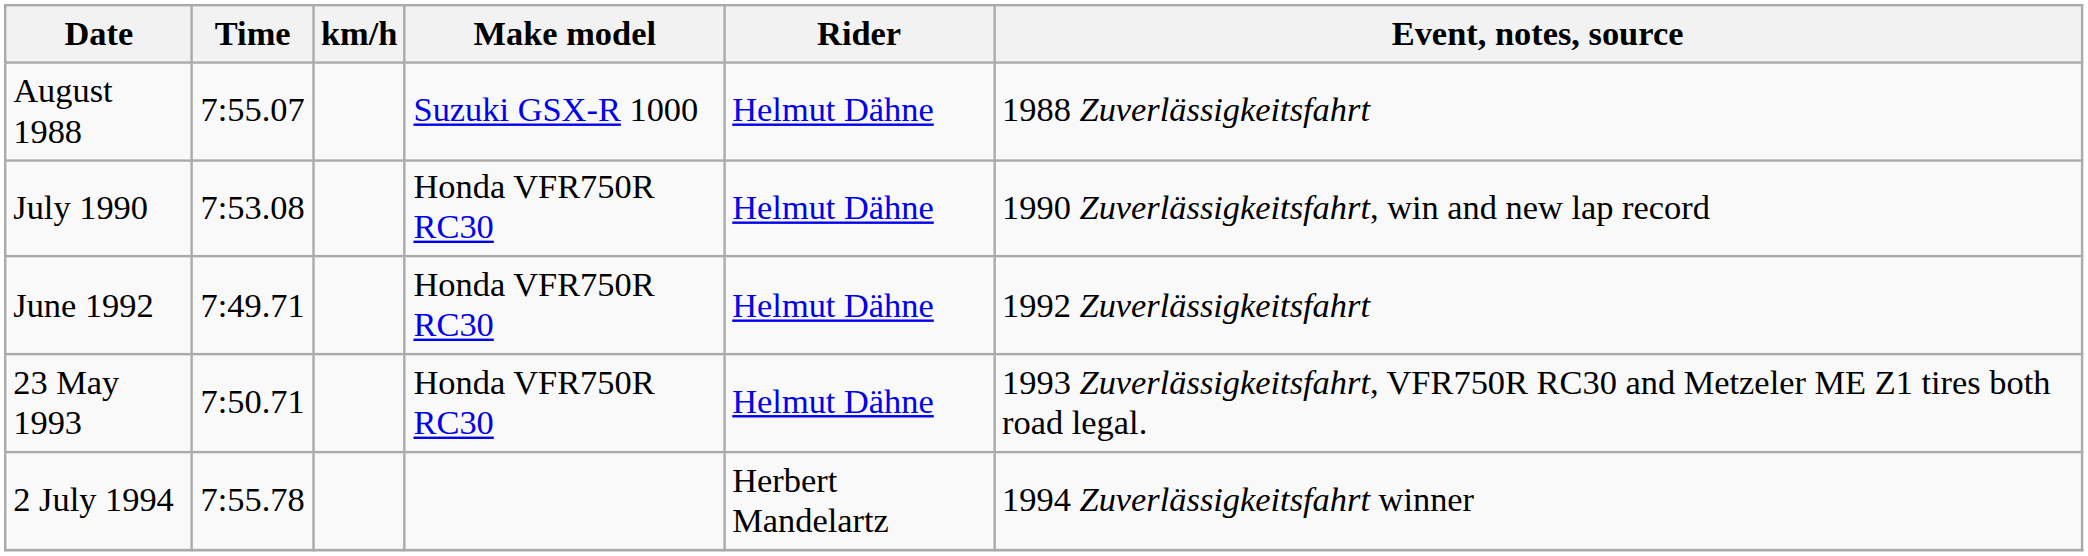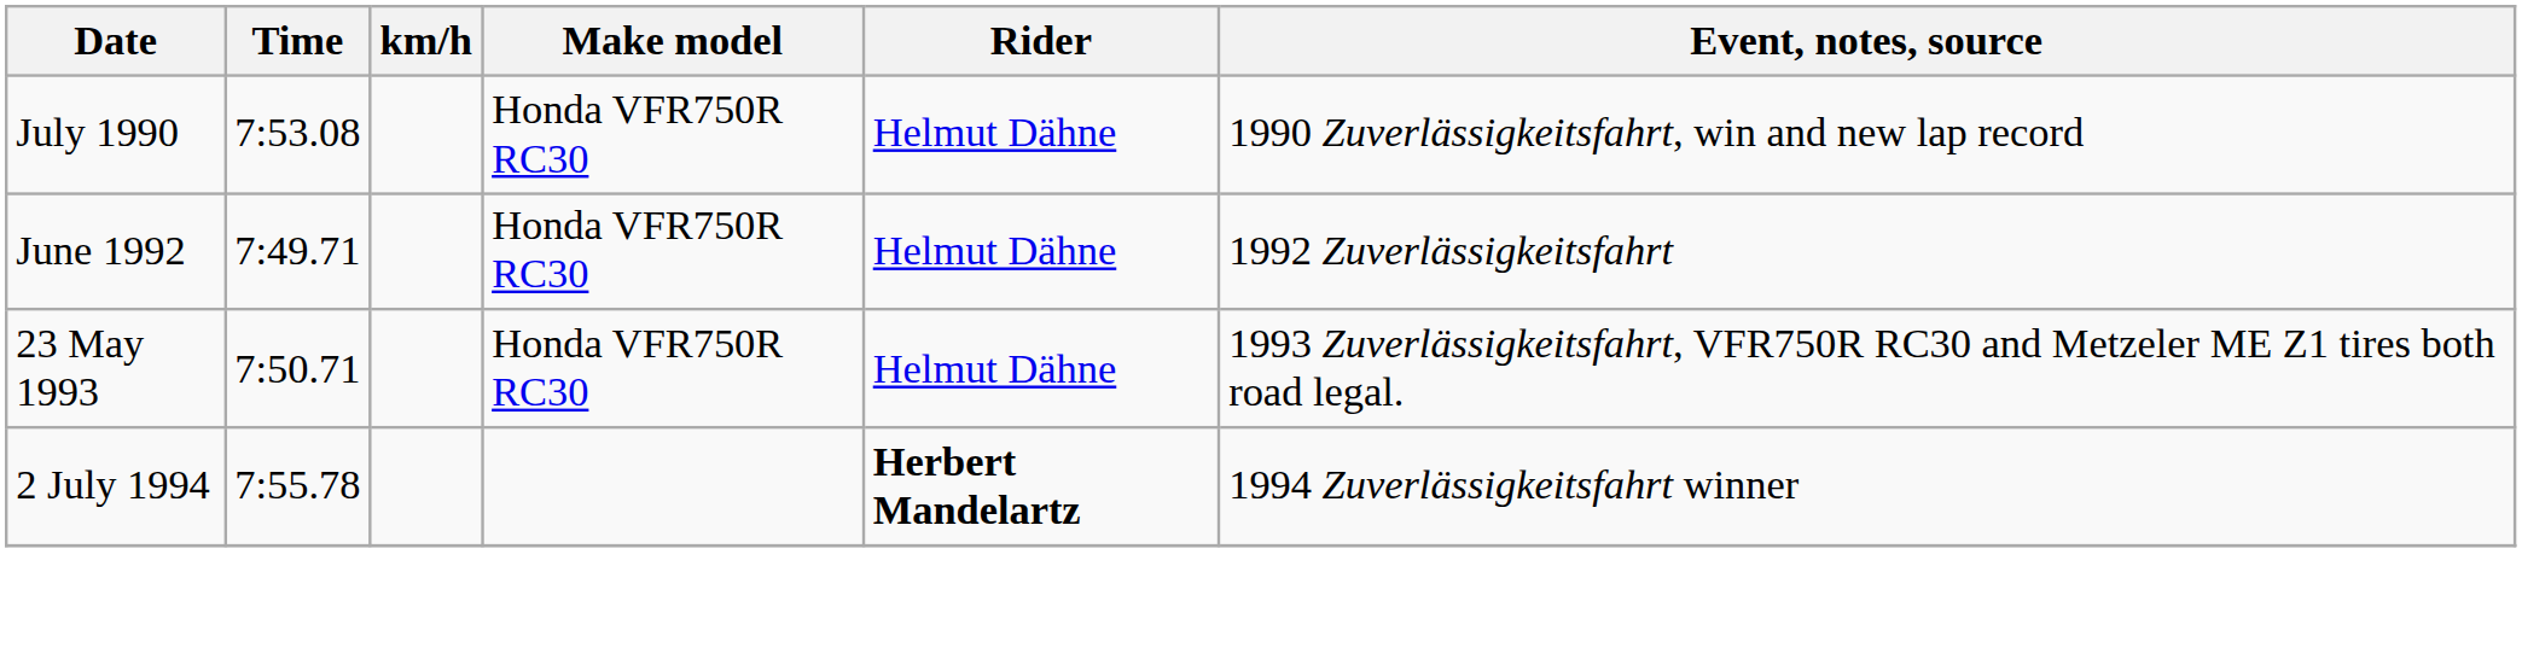- row: August 1988 | 7:55.07 | Suzuki GSX-R 1000 | Helmut Dähne | 1988 Zuverlässigkeitsfahrt
2 July 1994 | Rider: normal -> bold
